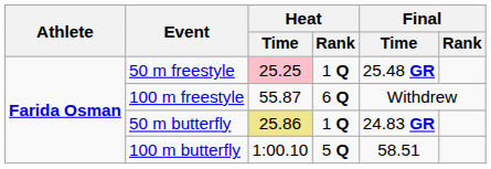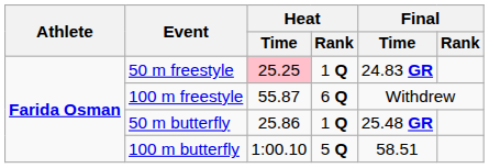50 m freestyle | Final / Time: 25.48 GR -> 24.83 GR
50 m butterfly | Heat / Time: khaki background -> no background
50 m butterfly | Final / Time: 24.83 GR -> 25.48 GR
